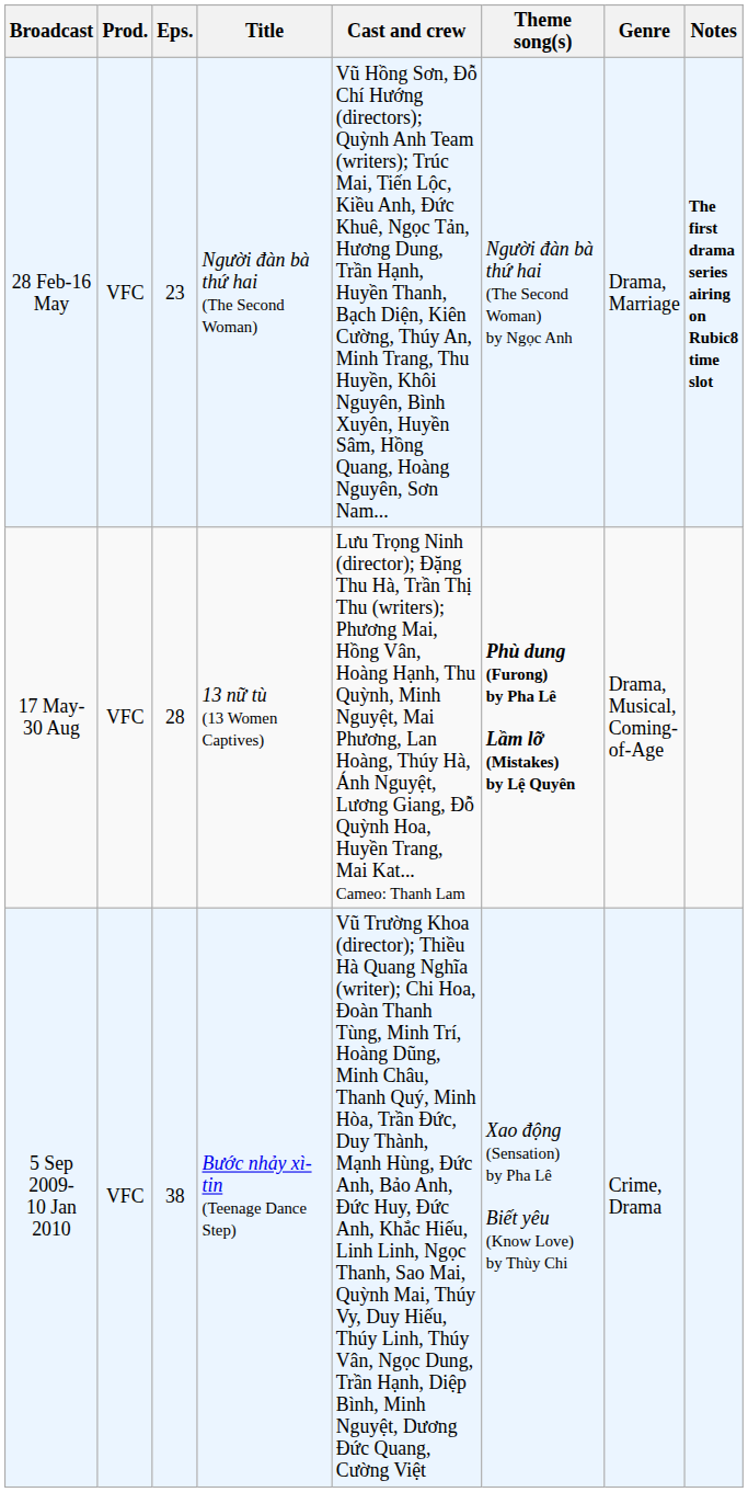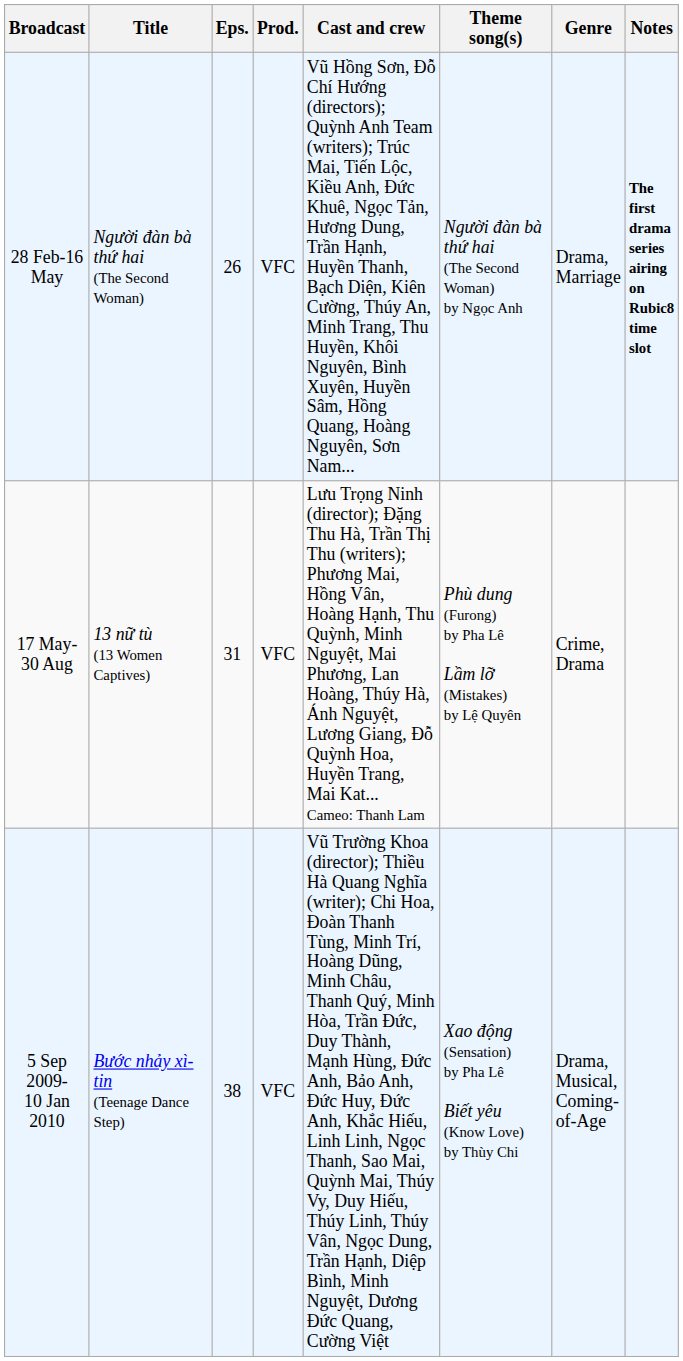columns swapped: Title <-> Prod.
28 Feb-16 May | Eps.: 23 -> 26
17 May-30 Aug | Eps.: 28 -> 31
17 May-30 Aug | Theme song(s): bold -> normal
17 May-30 Aug | Genre: Drama, Musical, Coming-of-Age -> Crime, Drama
5 Sep 2009- 10 Jan 2010 | Genre: Crime, Drama -> Drama, Musical, Coming-of-Age
